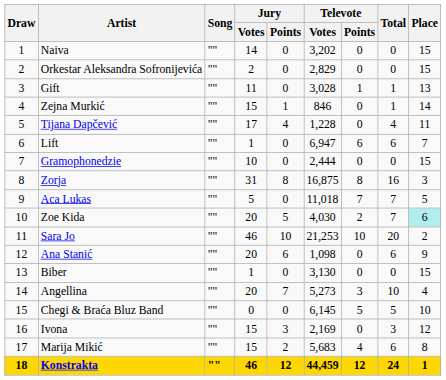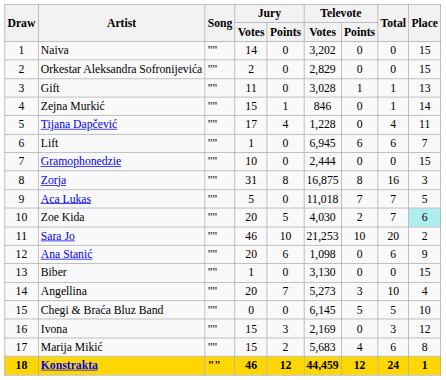Lift | Televote / Votes: 6,947 -> 6,945
